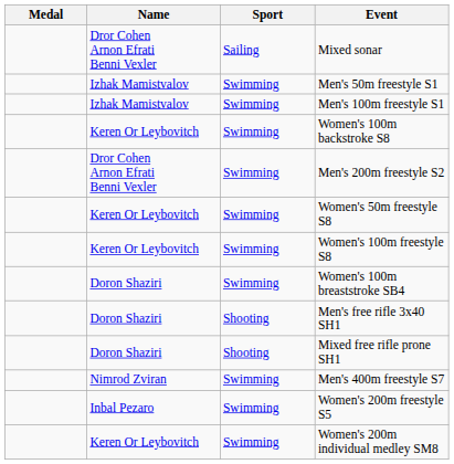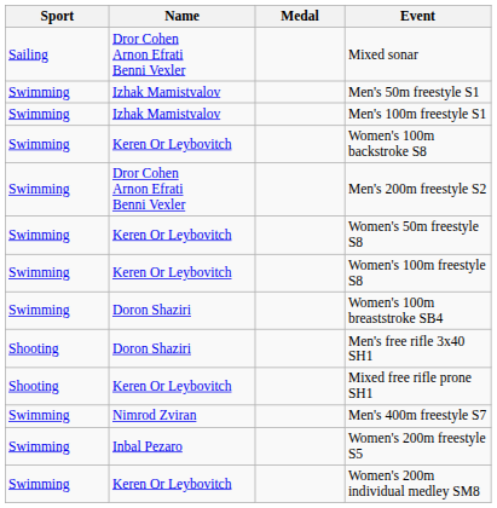columns swapped: Medal <-> Sport
Mixed free rifle prone SH1 | Name: Doron Shaziri -> Keren Or Leybovitch
